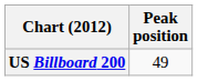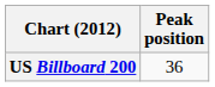US Billboard 200 | Peak position: 49 -> 36
